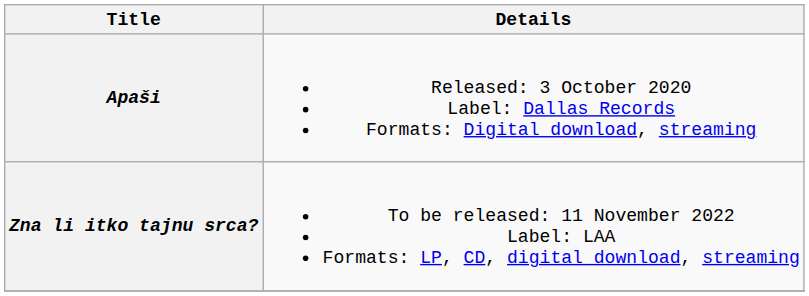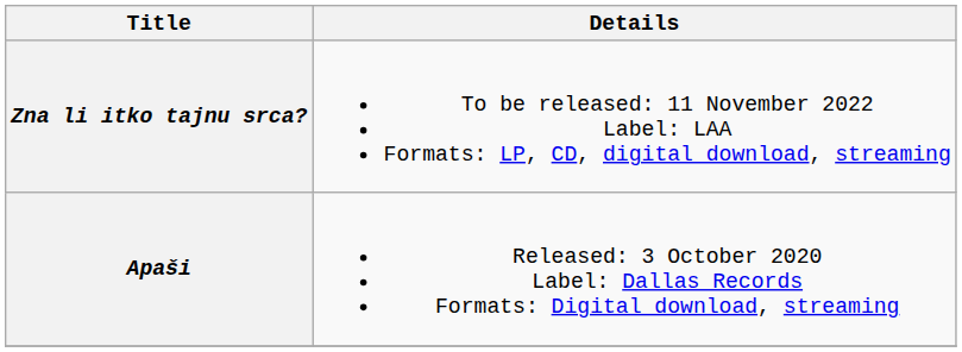rows swapped: Apaši <-> Zna li itko tajnu srca?
